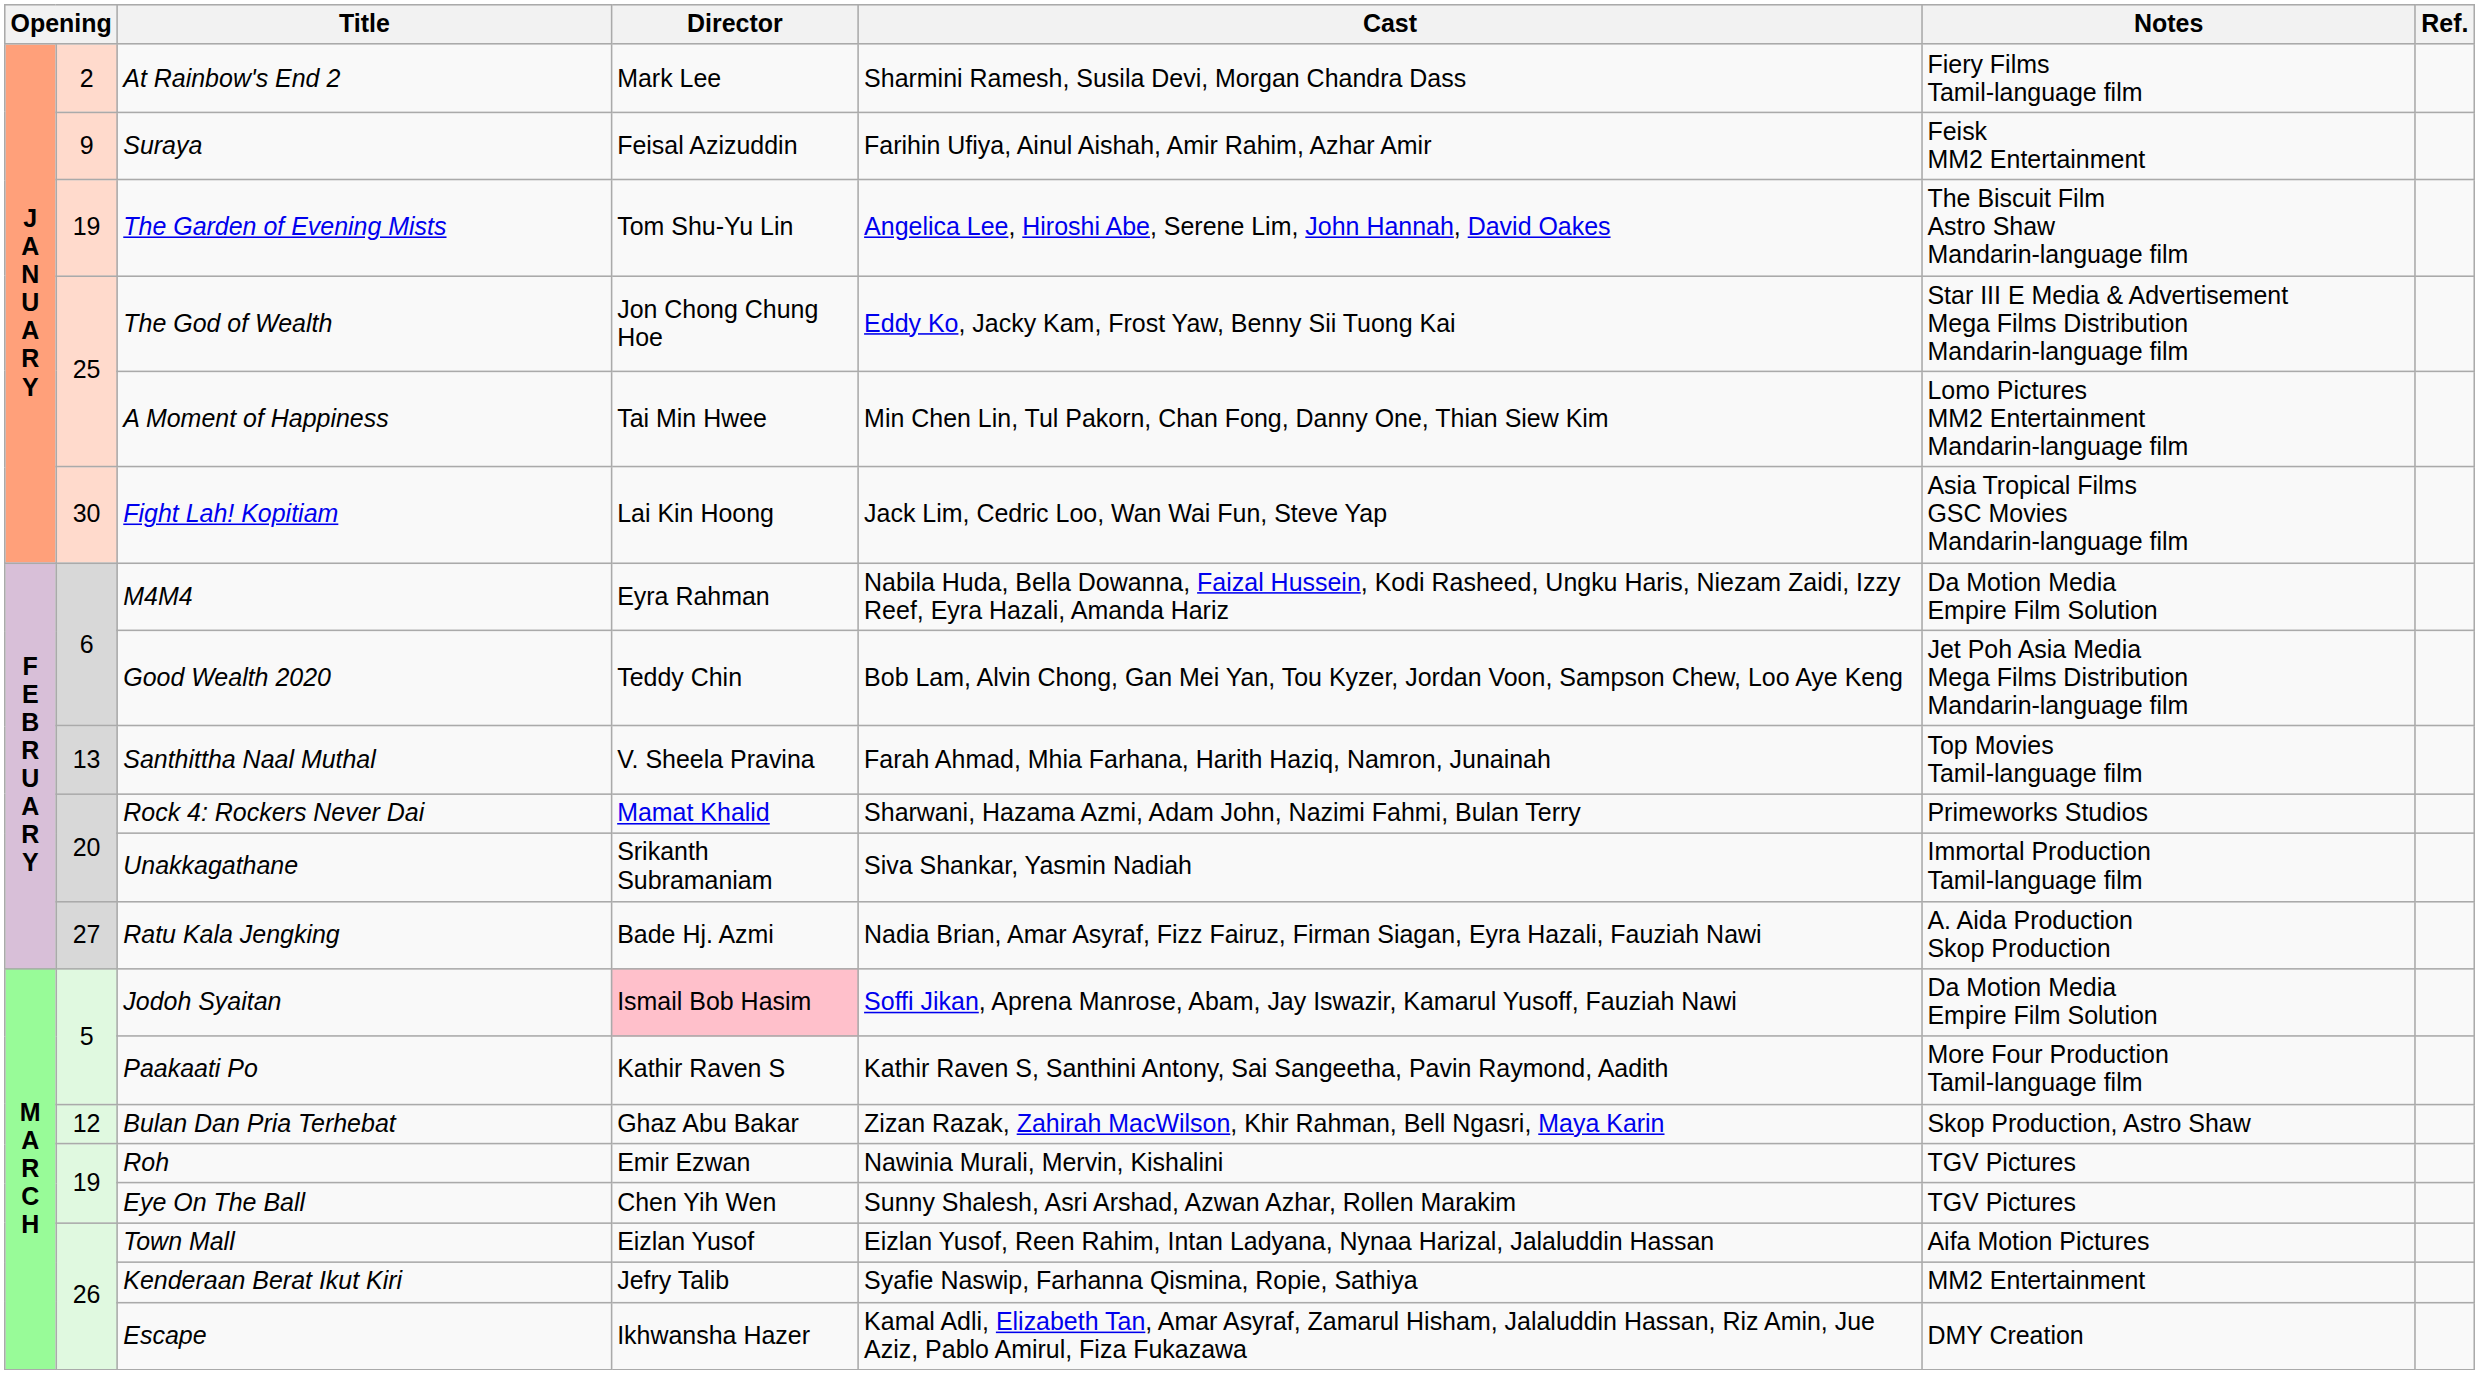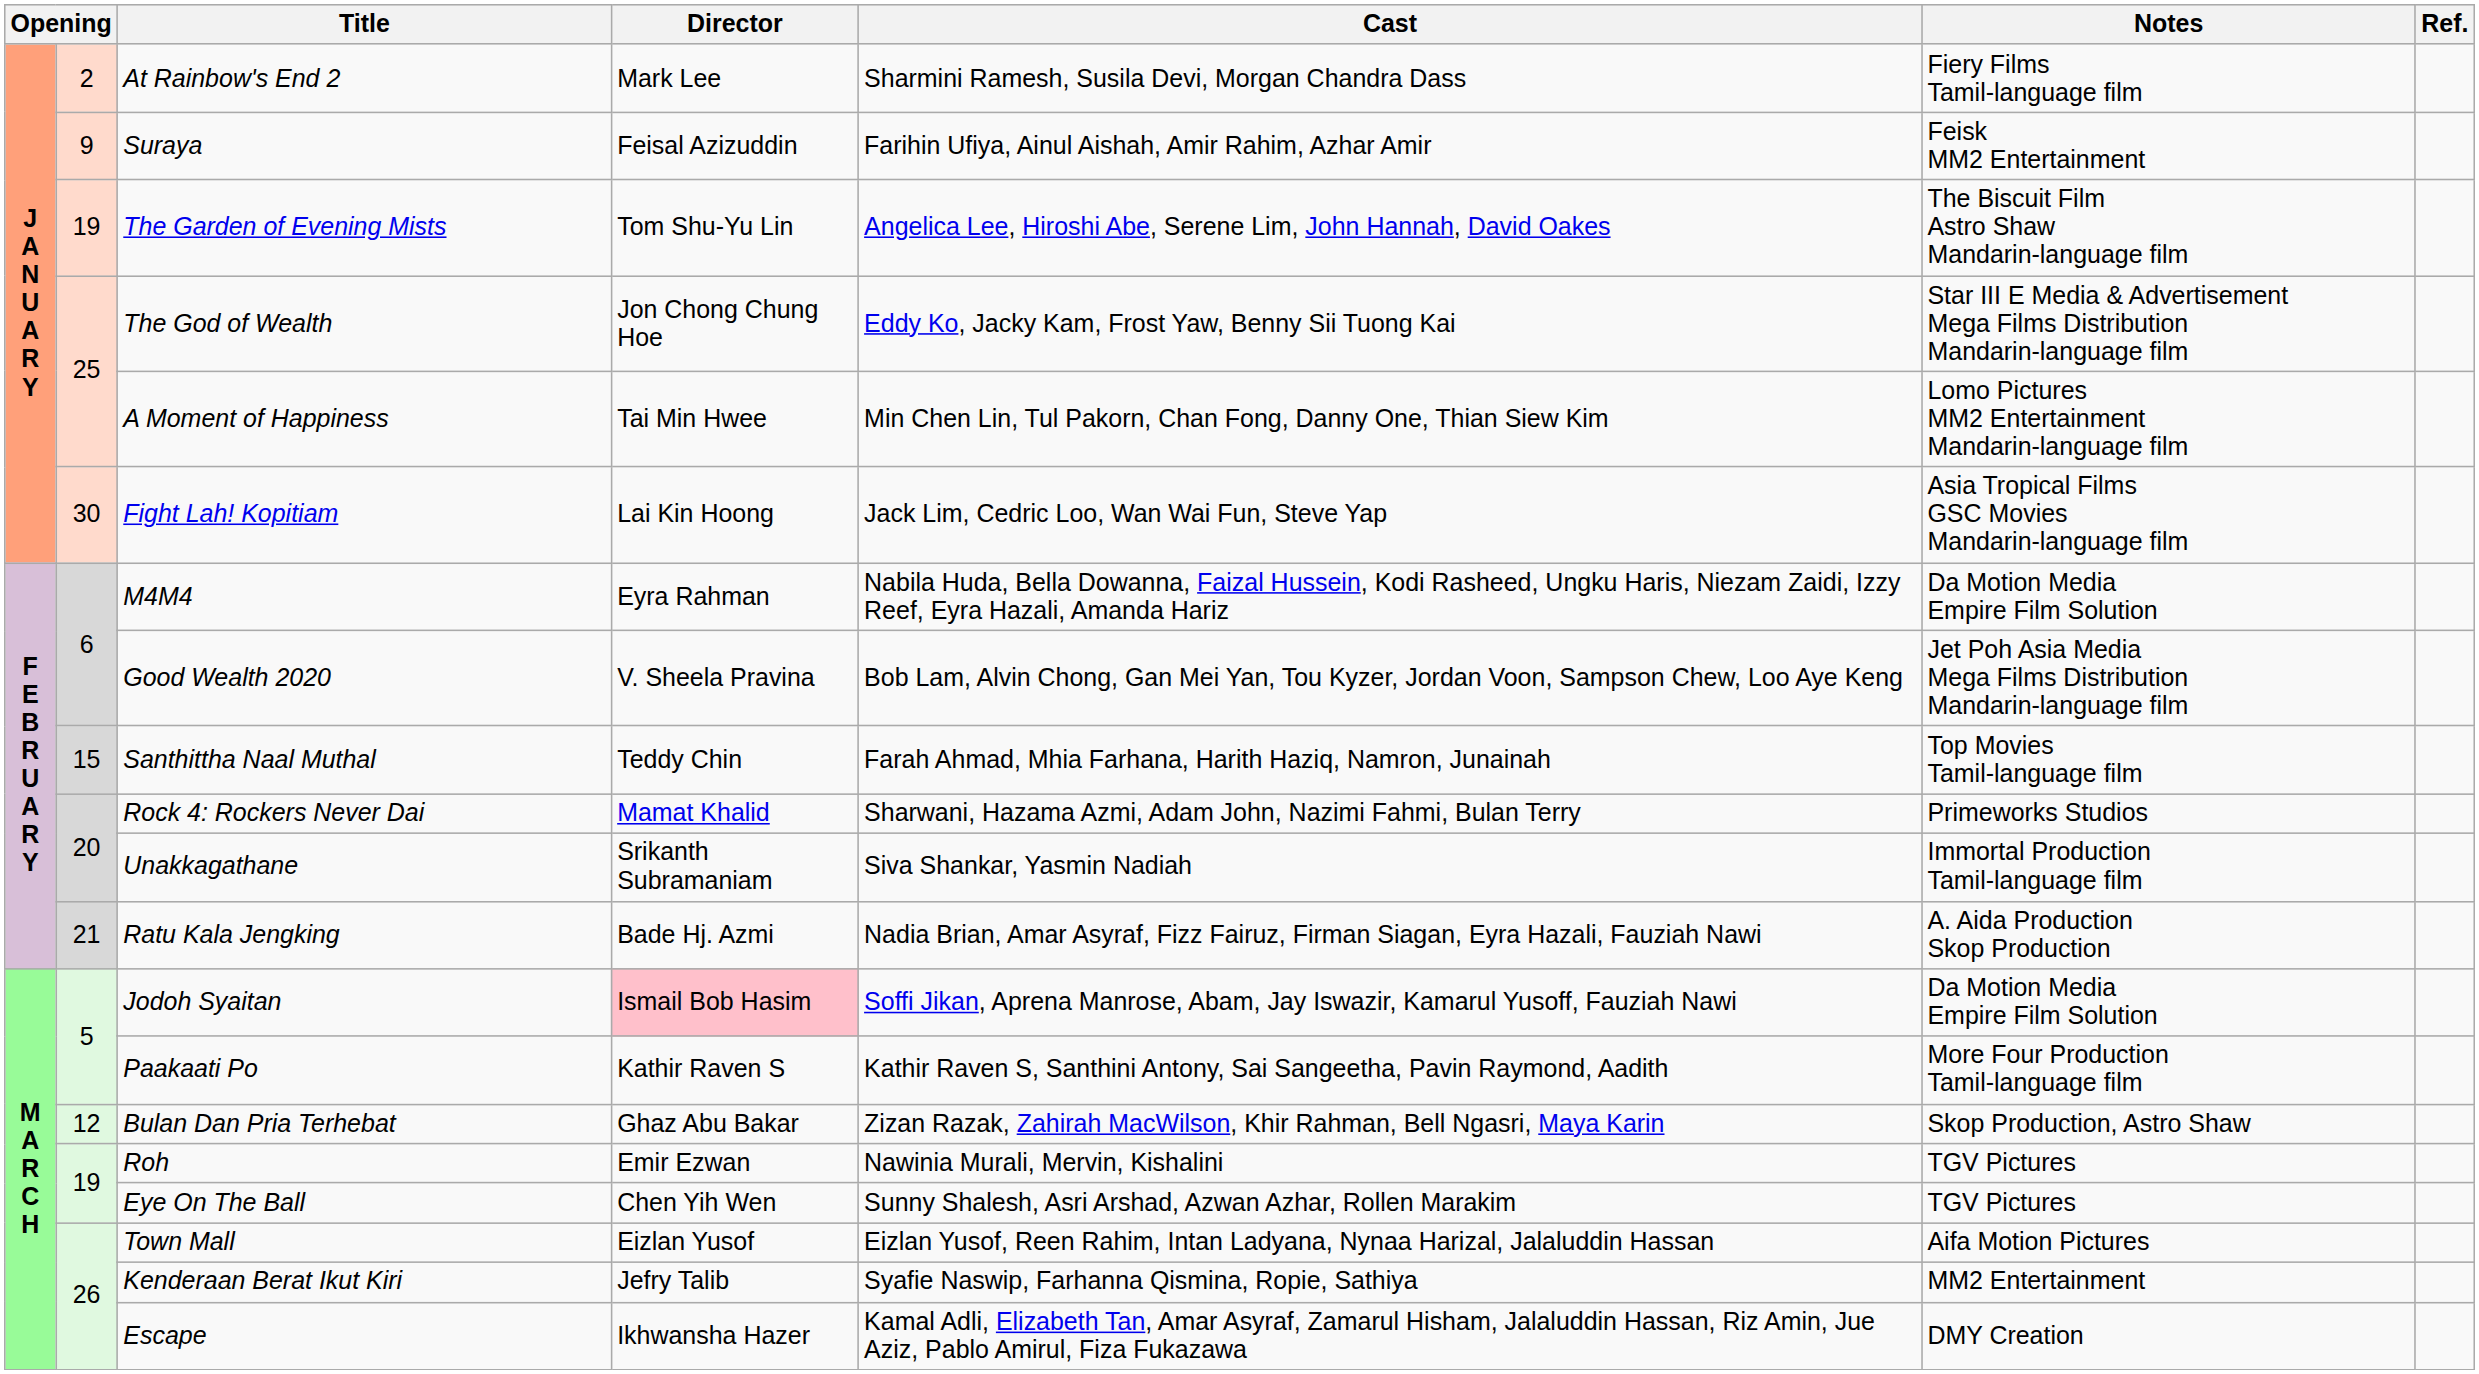Good Wealth 2020 | Director: Teddy Chin -> V. Sheela Pravina
Santhittha Naal Muthal | column 2: 13 -> 15
Santhittha Naal Muthal | Director: V. Sheela Pravina -> Teddy Chin
Ratu Kala Jengking | column 2: 27 -> 21
